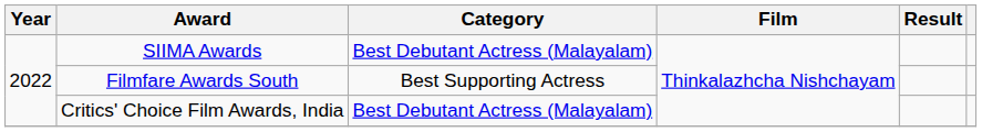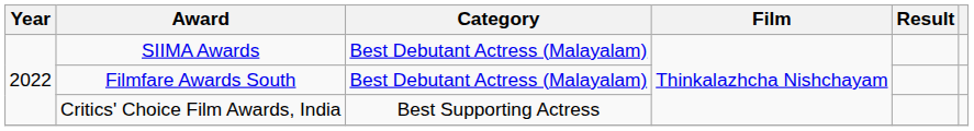Filmfare Awards South | Category: Best Supporting Actress -> Best Debutant Actress (Malayalam)
Critics' Choice Film Awards, India | Category: Best Debutant Actress (Malayalam) -> Best Supporting Actress
